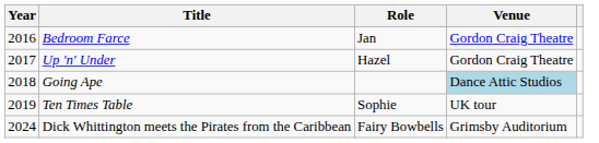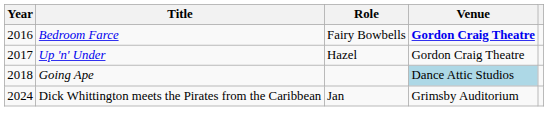Bedroom Farce | Role: Jan -> Fairy Bowbells
Bedroom Farce | Venue: normal -> bold
- row: 2019 | Ten Times Table | Sophie | UK tour
Dick Whittington meets the Pirates from the Caribbean | Role: Fairy Bowbells -> Jan
